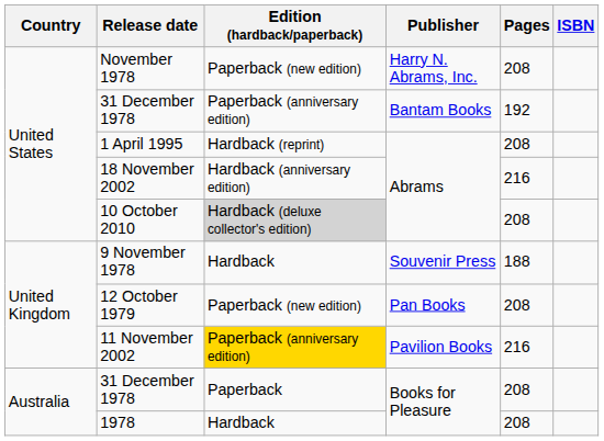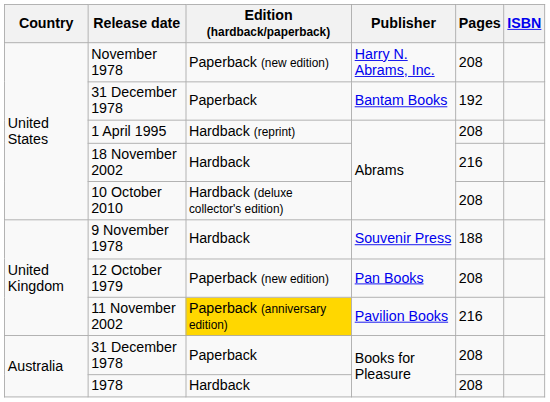31 December 1978 / Bantam Books | Edition (hardback/paperback): Paperback (anniversary edition) -> Paperback
18 November 2002 | Edition (hardback/paperback): Hardback (anniversary edition) -> Hardback
10 October 2010 | Edition (hardback/paperback): lightgrey background -> no background
